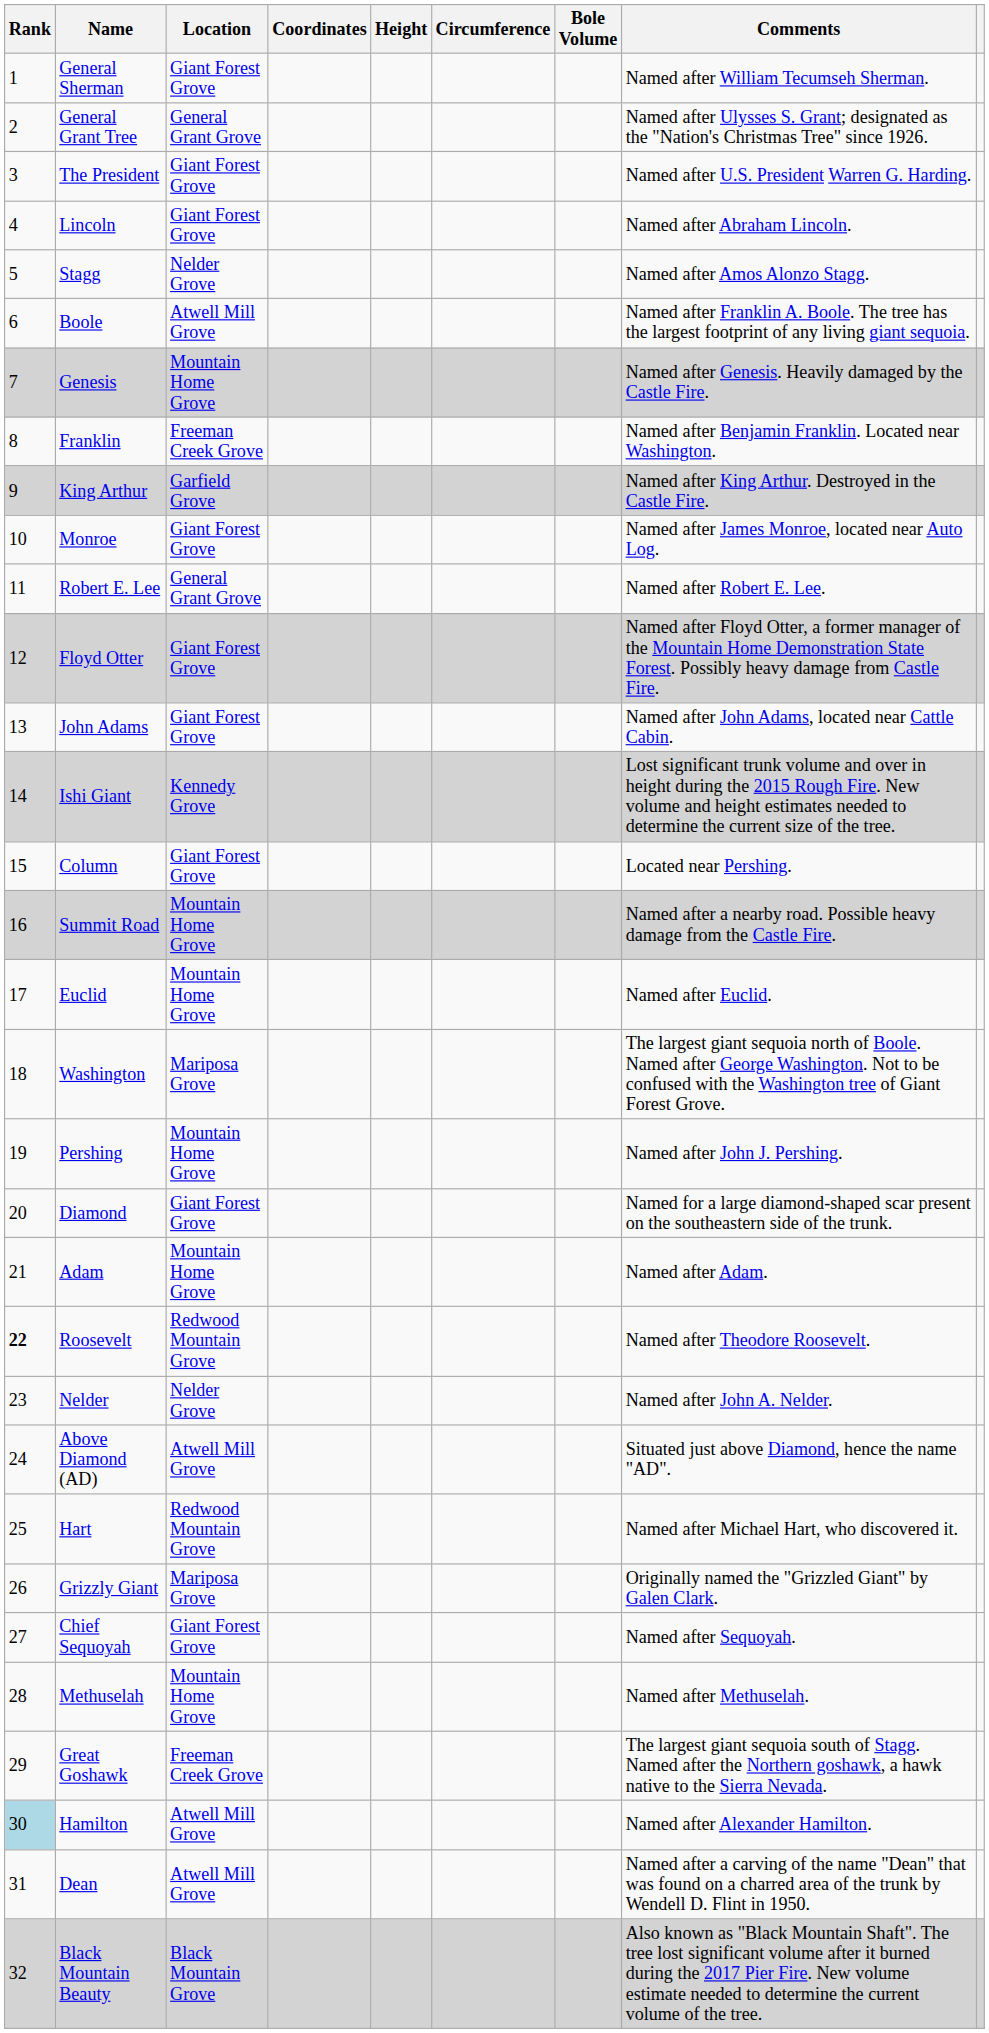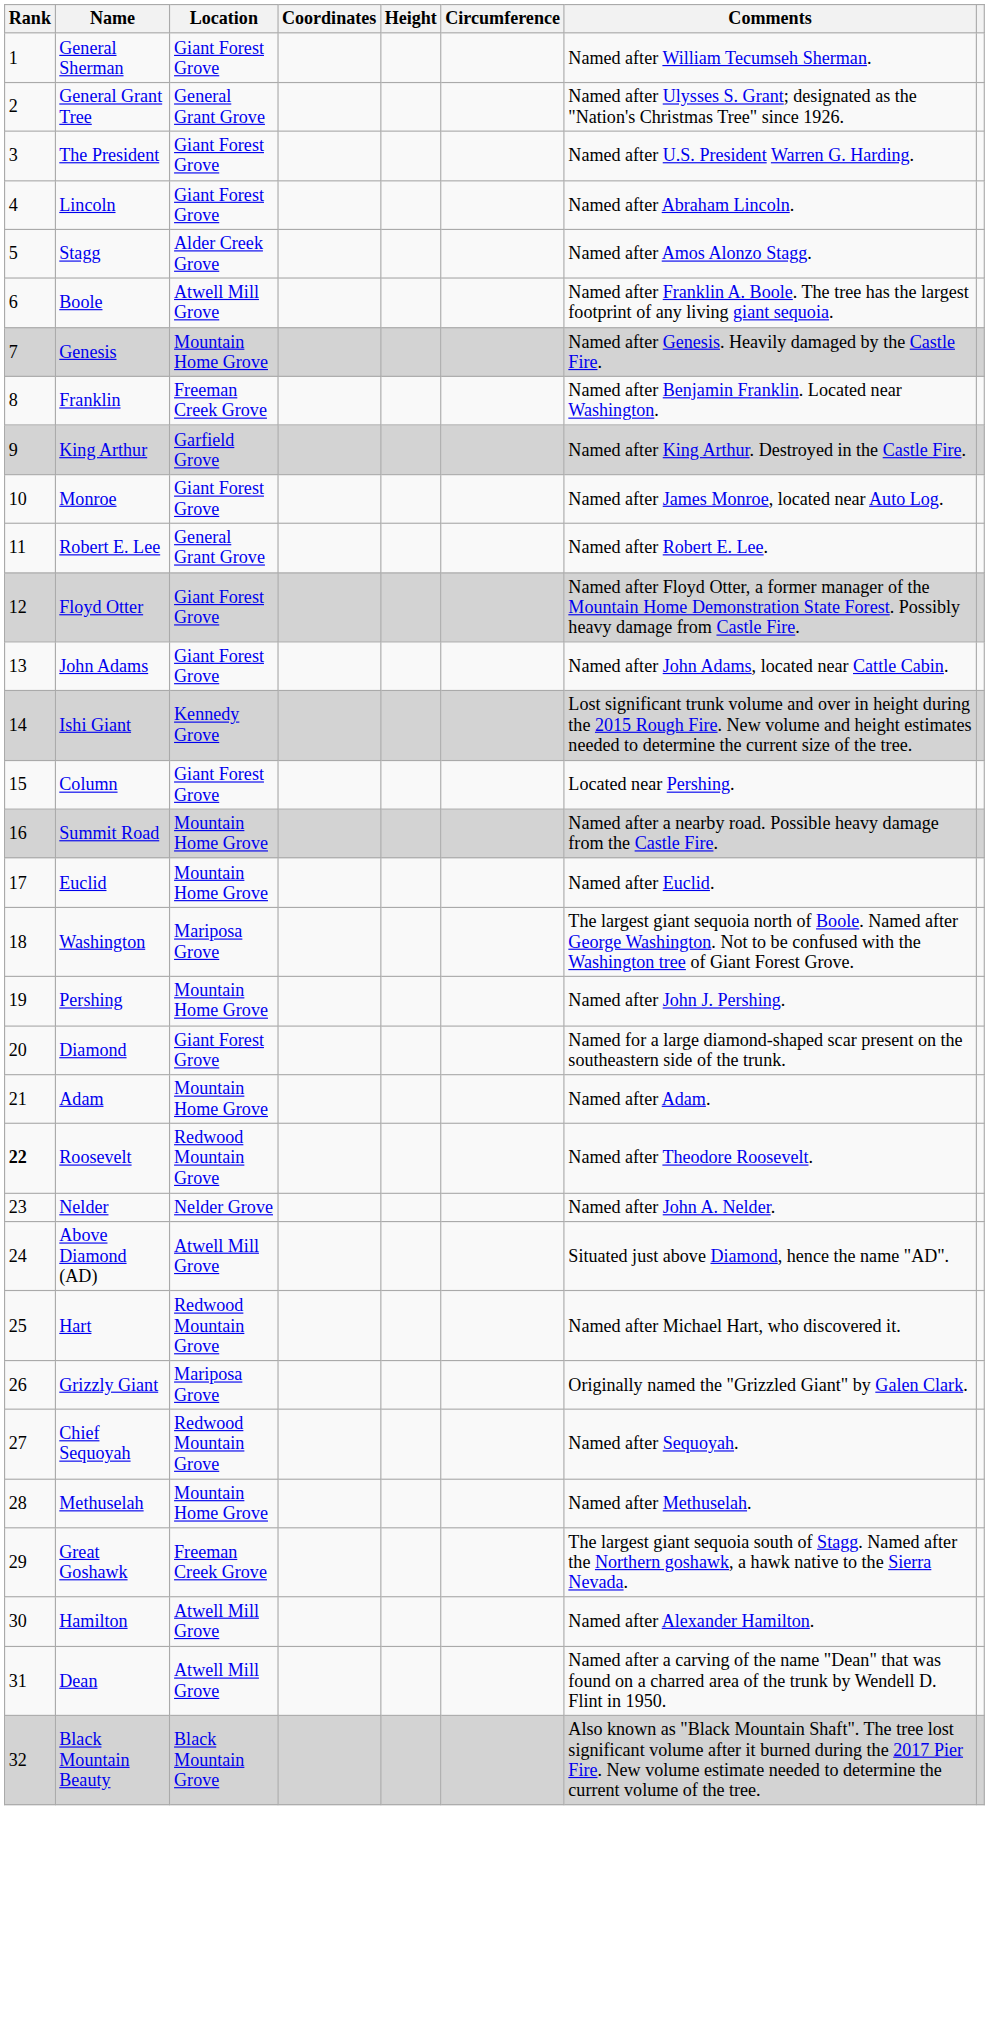- column: Bole Volume
Stagg | Location: Nelder Grove -> Alder Creek Grove
Chief Sequoyah | Location: Giant Forest Grove -> Redwood Mountain Grove
Hamilton | Rank: lightblue background -> no background
